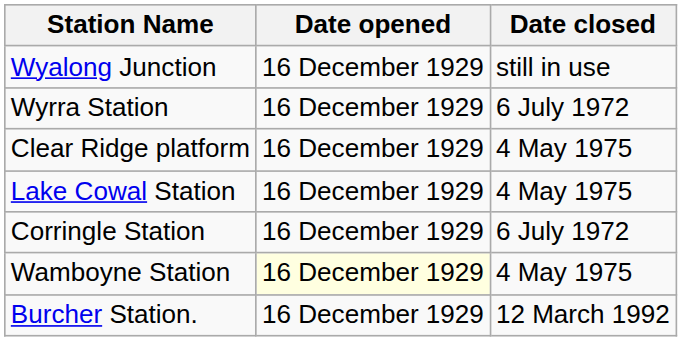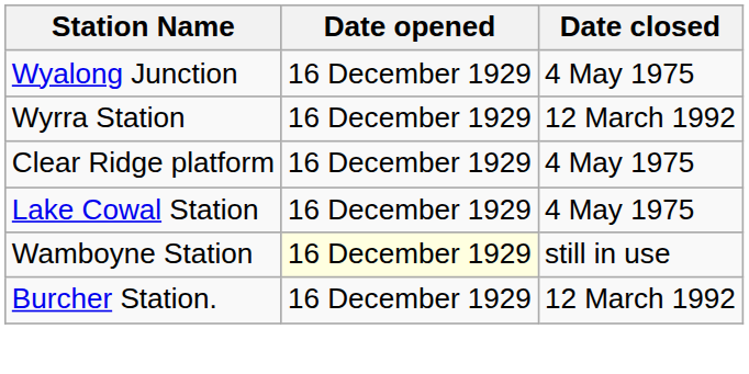Wyalong Junction | Date closed: still in use -> 4 May 1975
Wyrra Station | Date closed: 6 July 1972 -> 12 March 1992
- row: Corringle Station | 16 December 1929 | 6 July 1972
Wamboyne Station | Date closed: 4 May 1975 -> still in use
